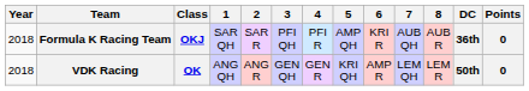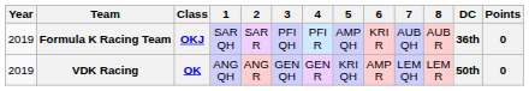Formula K Racing Team | Year: 2018 -> 2019
VDK Racing | Year: 2018 -> 2019
